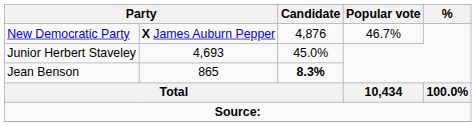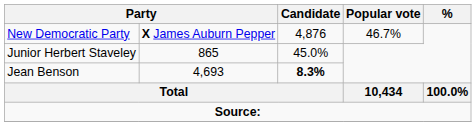Junior Herbert Staveley | column 2: 4,693 -> 865
Jean Benson | column 2: 865 -> 4,693
